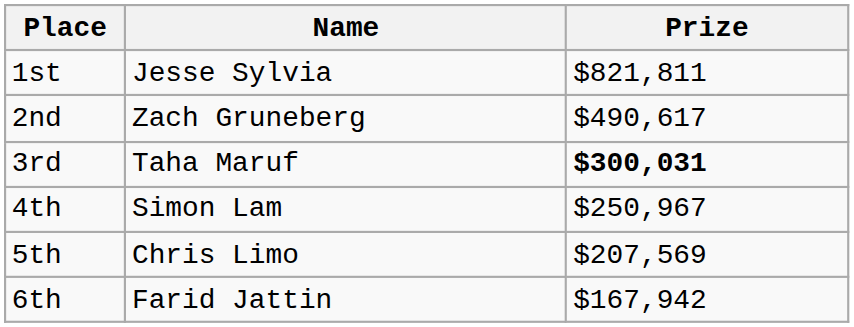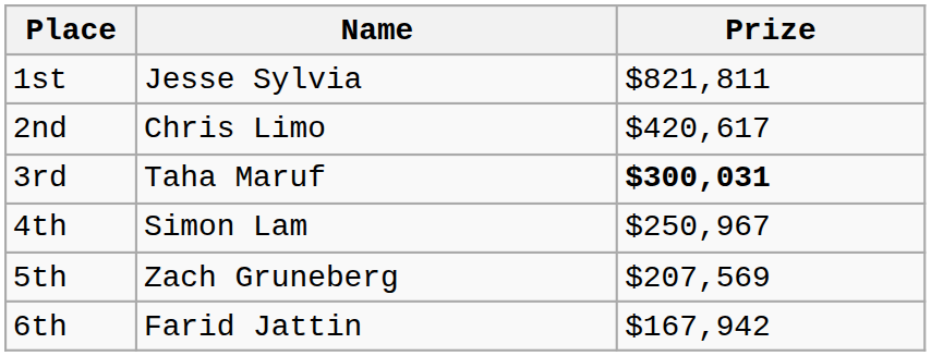2nd | Name: Zach Gruneberg -> Chris Limo
2nd | Prize: $490,617 -> $420,617
5th | Name: Chris Limo -> Zach Gruneberg
